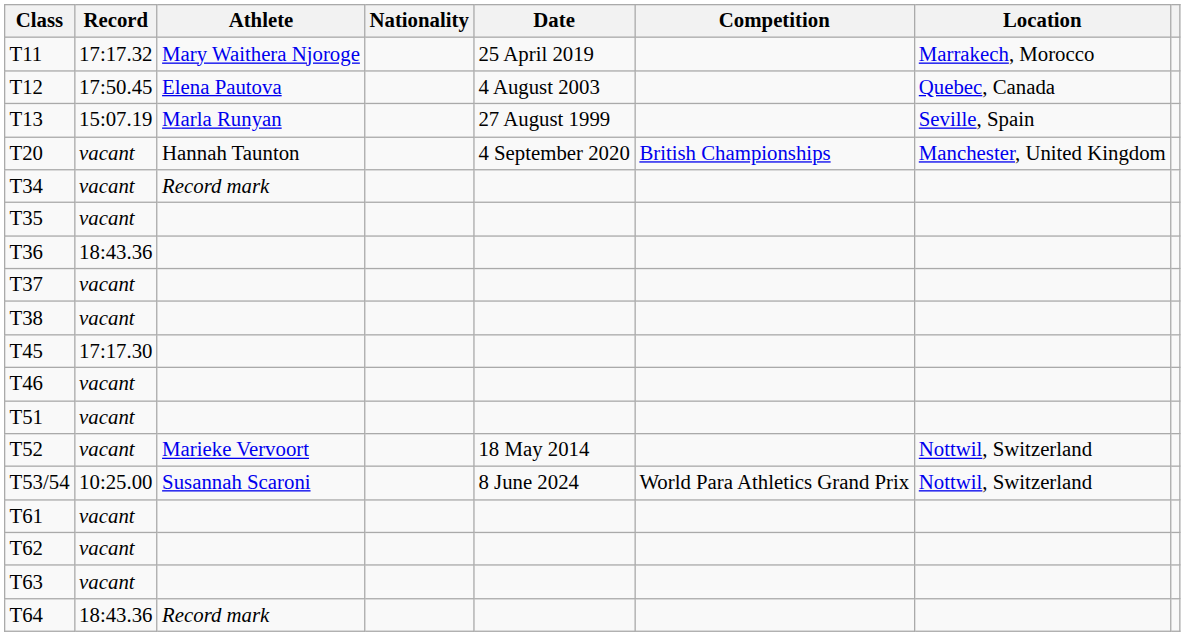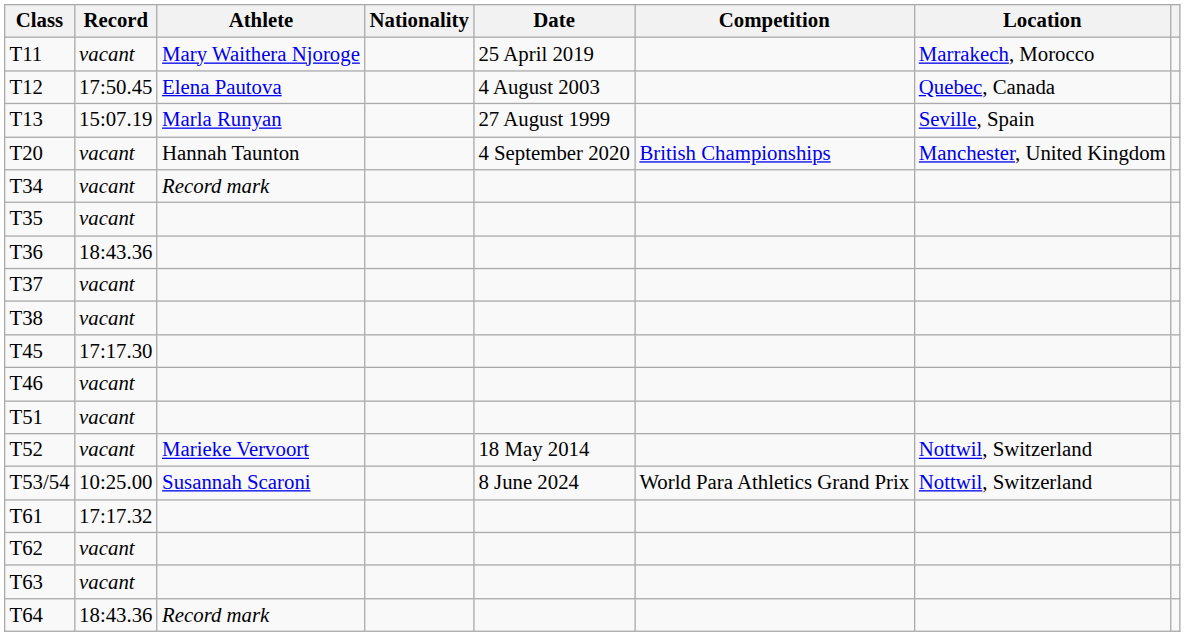T11 | Record: 17:17.32 -> vacant
T61 | Record: vacant -> 17:17.32
